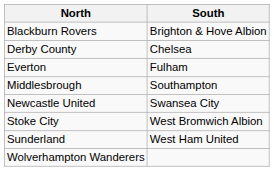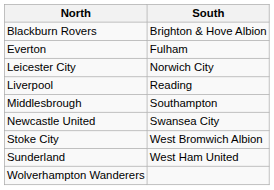- row: Derby County | Chelsea
+ row: Leicester City | Norwich City
+ row: Liverpool | Reading
